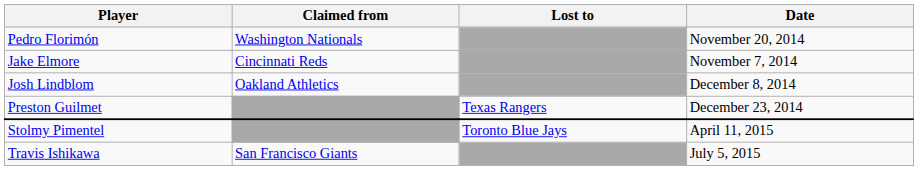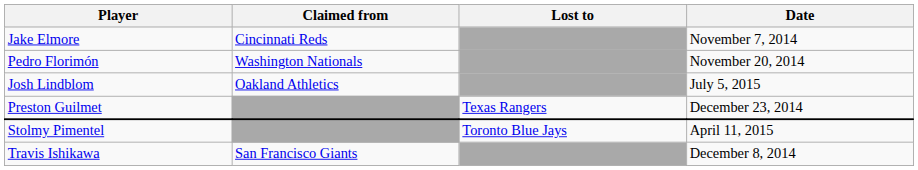rows swapped: Jake Elmore <-> Pedro Florimón
Josh Lindblom | Date: December 8, 2014 -> July 5, 2015
Travis Ishikawa | Date: July 5, 2015 -> December 8, 2014
